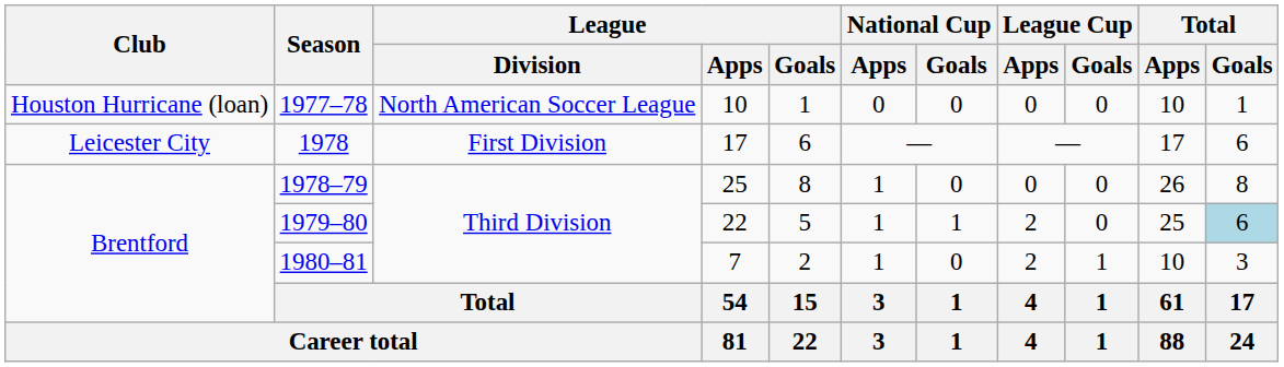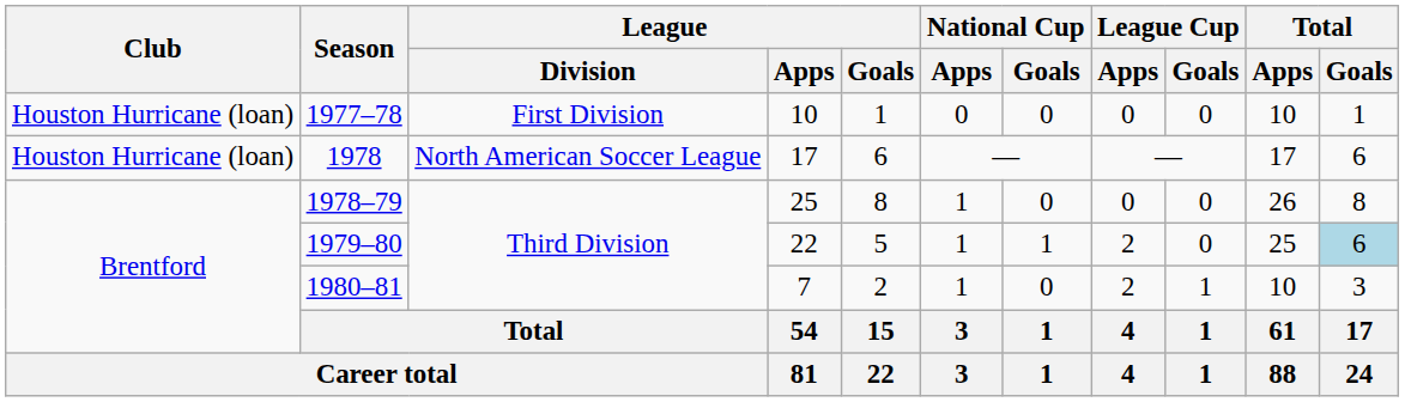1977–78 | League / Division: North American Soccer League -> First Division
1978 | Club: Leicester City -> Houston Hurricane (loan)
1978 | League / Division: First Division -> North American Soccer League
